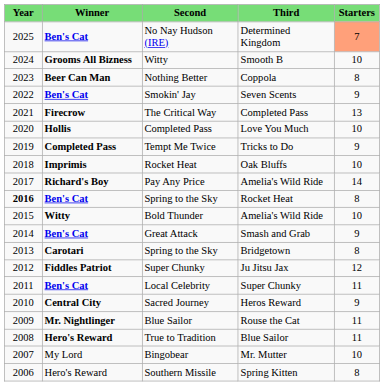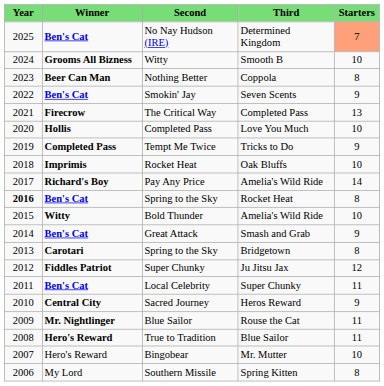Bingobear | column 2: My Lord -> Hero's Reward
Southern Missile | column 2: Hero's Reward -> My Lord
